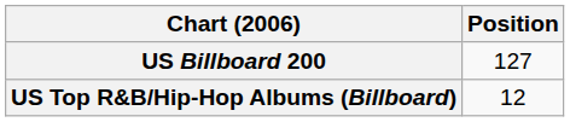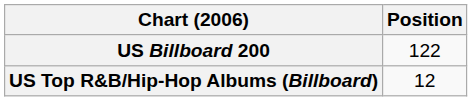US Billboard 200 | Position: 127 -> 122
